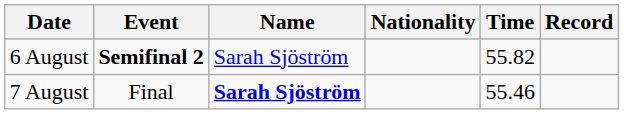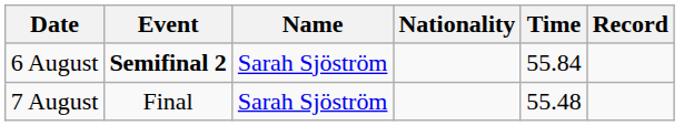6 August | Time: 55.82 -> 55.84
7 August | Name: bold -> normal
7 August | Time: 55.46 -> 55.48
